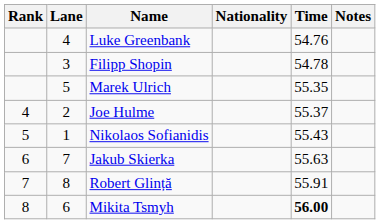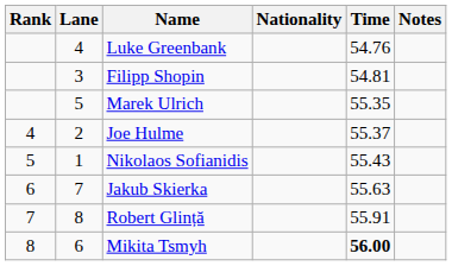Filipp Shopin | Time: 54.78 -> 54.81
